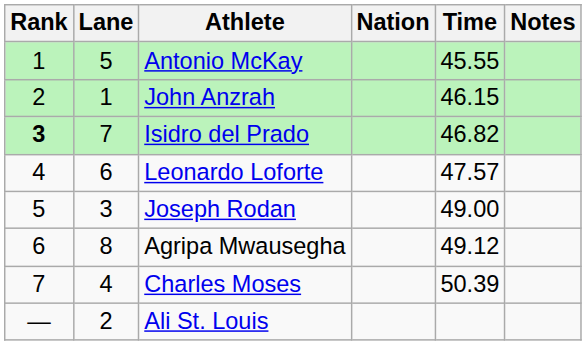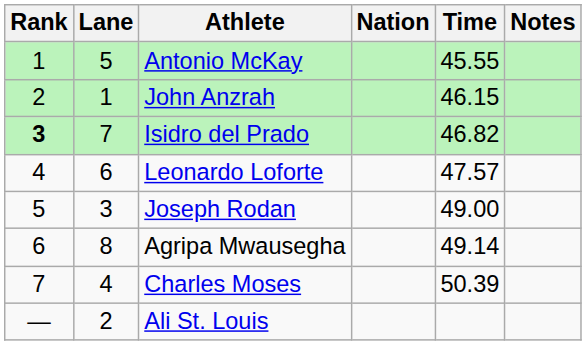Agripa Mwausegha | Time: 49.12 -> 49.14
